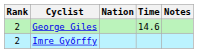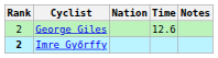George Giles | Time: 14.6 -> 12.6
Imre Győrffy | Rank: normal -> bold
